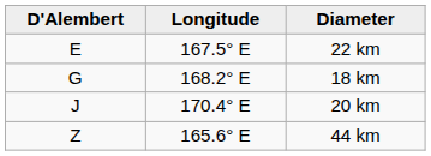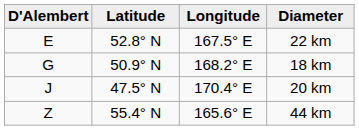+ column: Latitude | 52.8° N | 50.9° N | 47.5° N | 55.4° N
